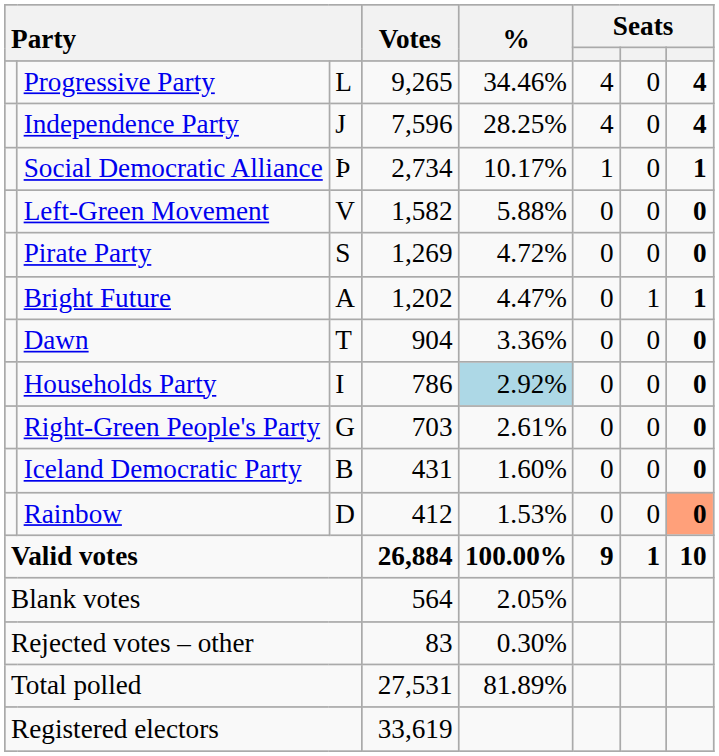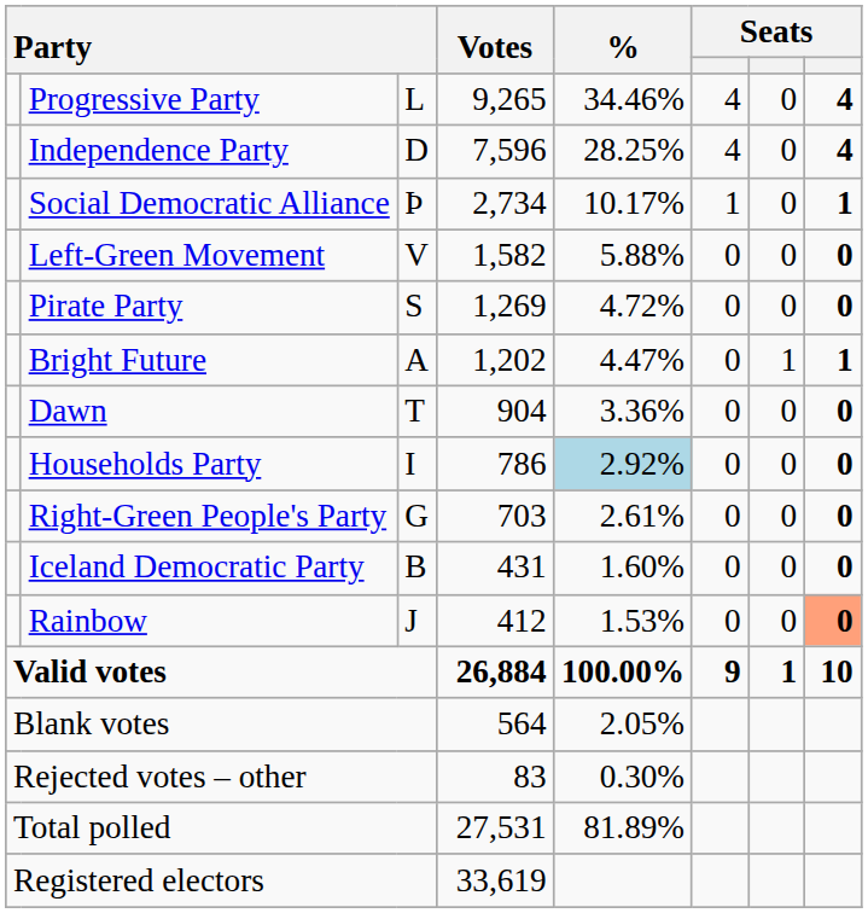Independence Party | column 3: J -> D
Rainbow | column 3: D -> J
